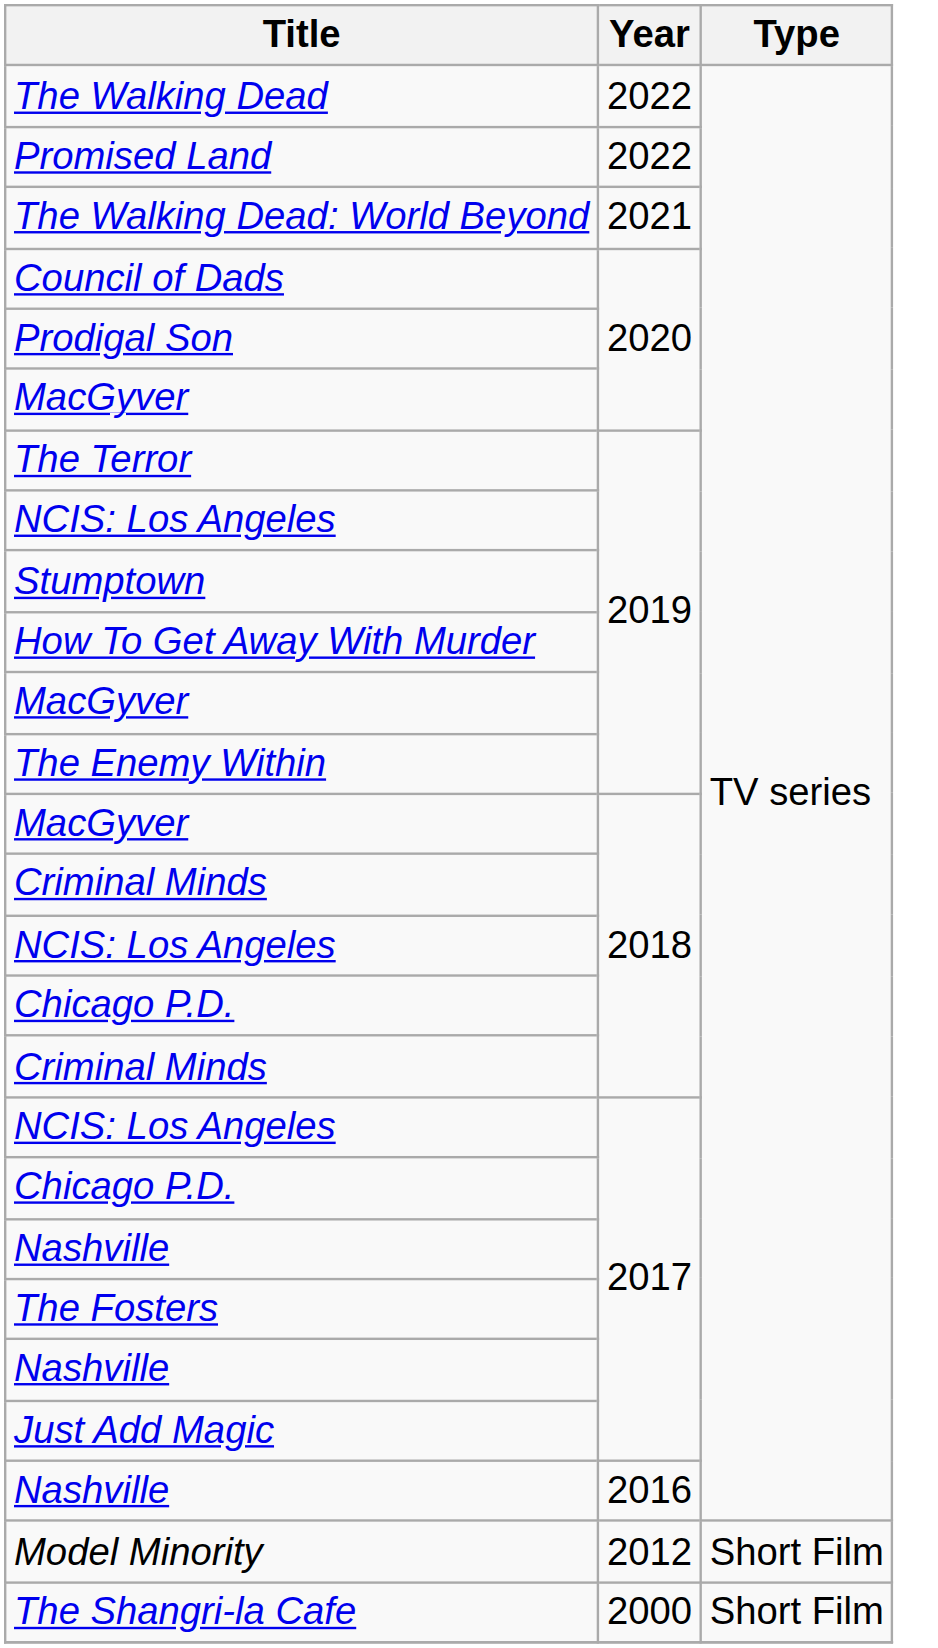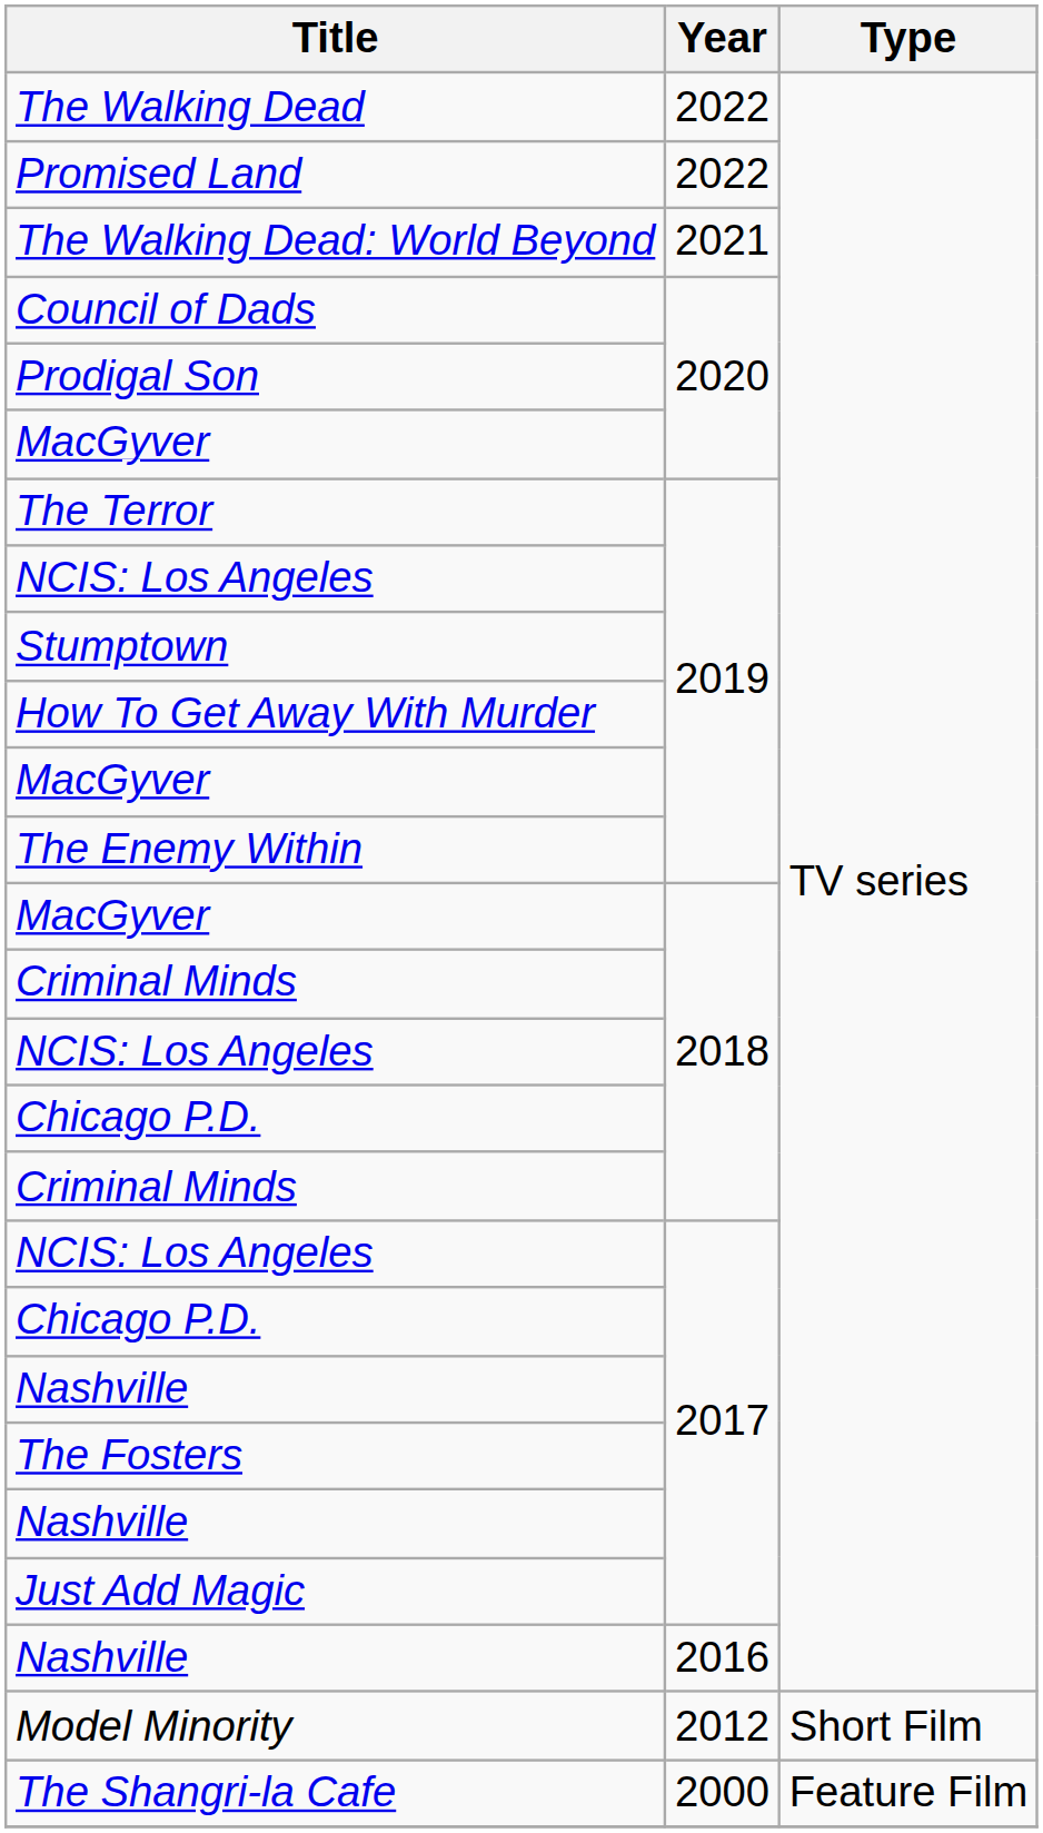The Shangri-la Cafe | Type: Short Film -> Feature Film
